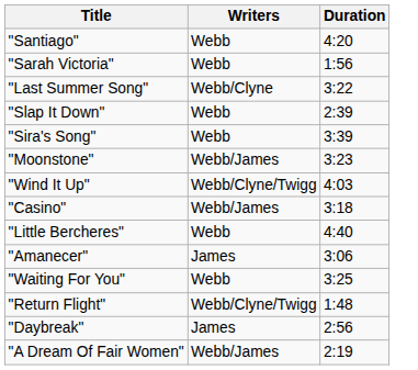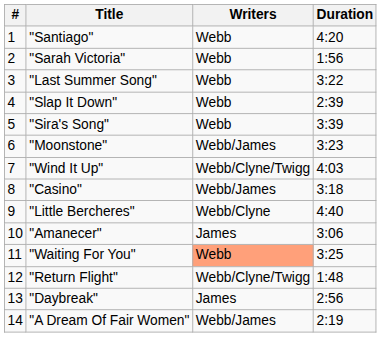+ column: # | 1 | 2 | 3 | 4 | 5 | 6 | 7 | 8 | 9 | 10 | 11 | 12 | 13 | 14
"Last Summer Song" | Writers: Webb/Clyne -> Webb
"Little Bercheres" | Writers: Webb -> Webb/Clyne
"Waiting For You" | Writers: no background -> lightsalmon background
